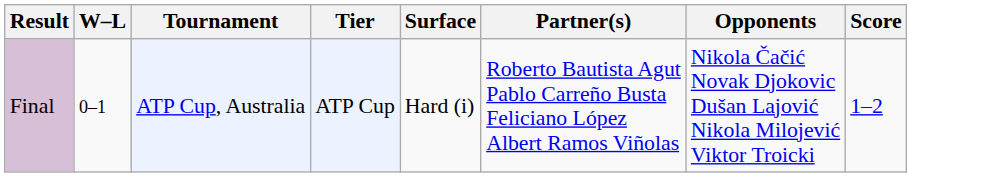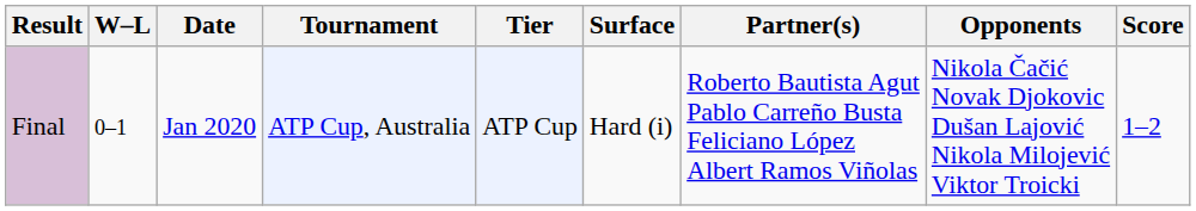+ column: Date | Jan 2020
